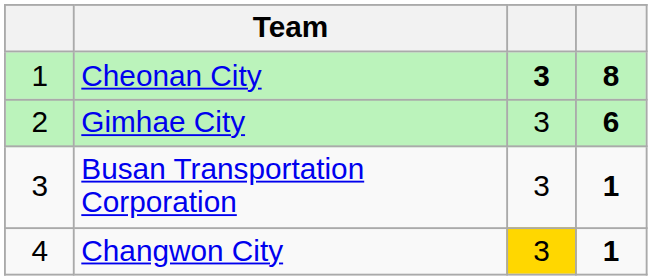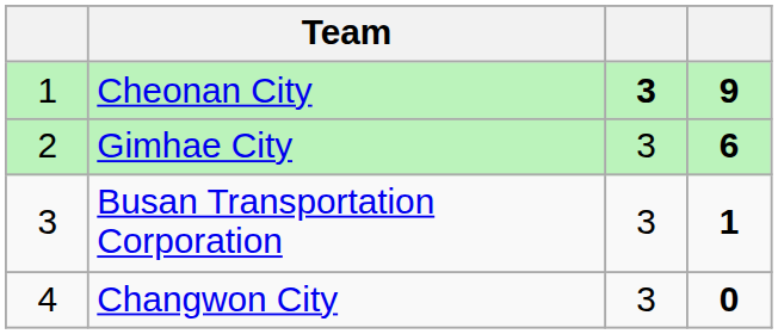Cheonan City | column 4: 8 -> 9
Changwon City | column 3: gold background -> no background
Changwon City | column 4: 1 -> 0
